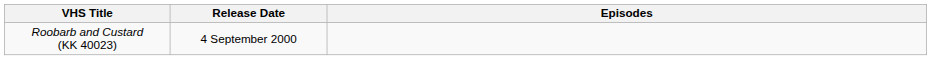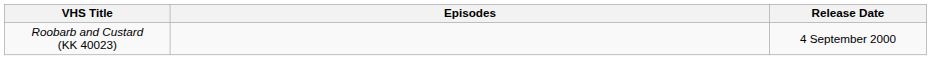columns swapped: Release Date <-> Episodes
